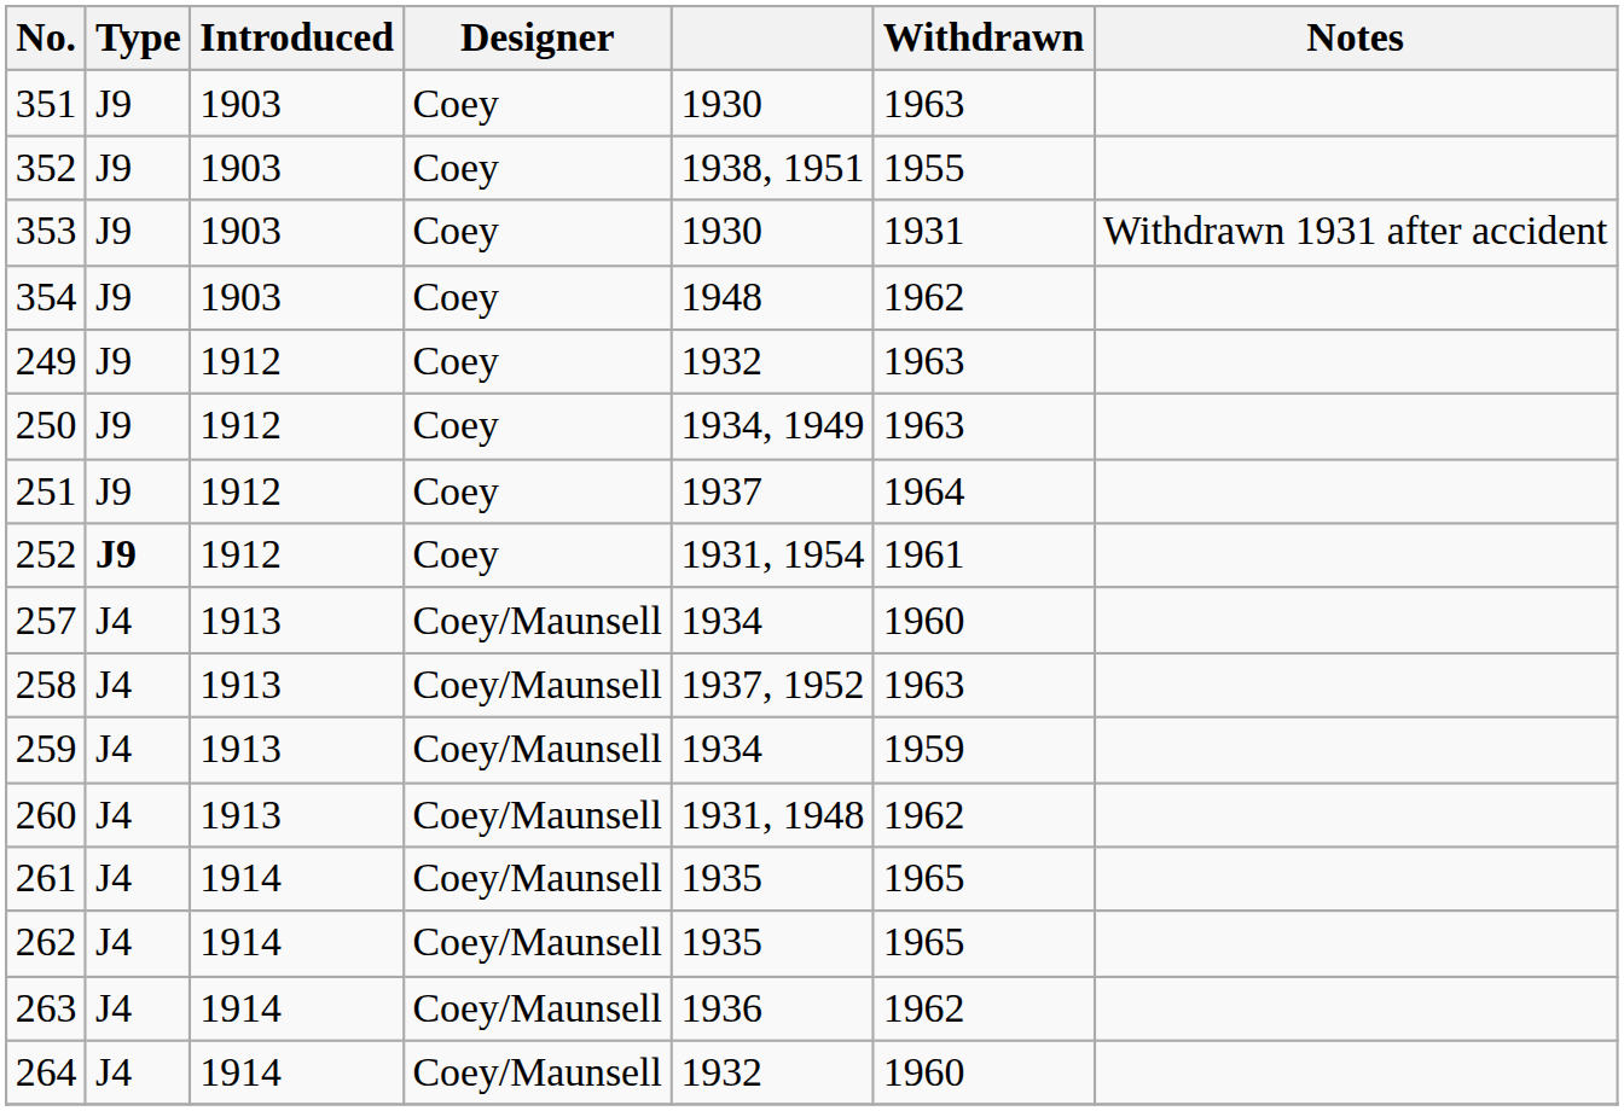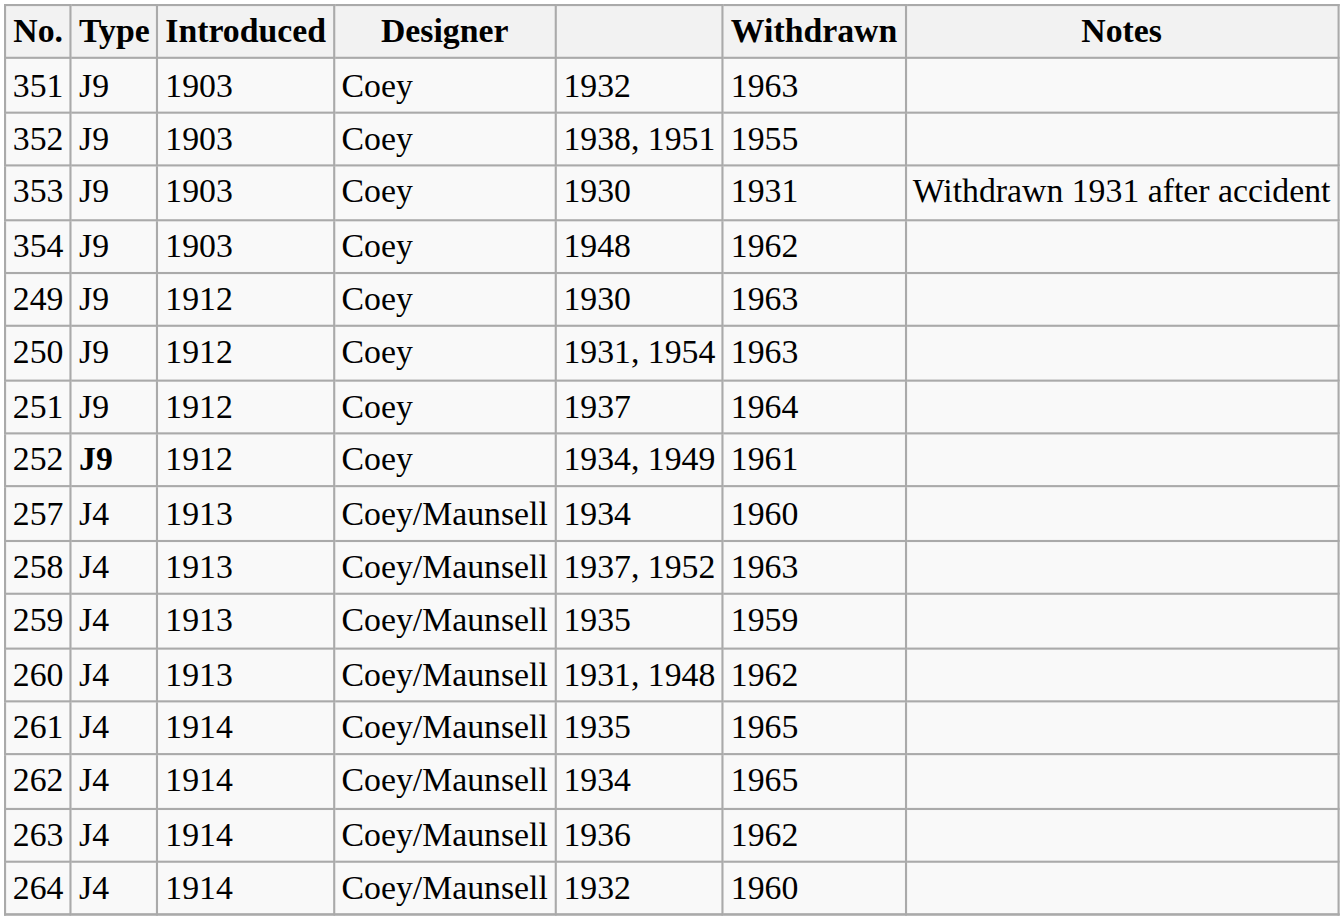351 | column 5: 1930 -> 1932
249 | column 5: 1932 -> 1930
250 | column 5: 1934, 1949 -> 1931, 1954
252 | column 5: 1931, 1954 -> 1934, 1949
259 | column 5: 1934 -> 1935
262 | column 5: 1935 -> 1934
